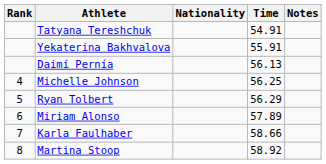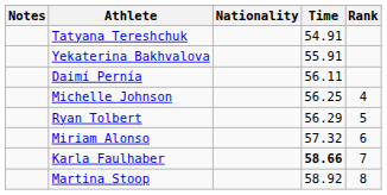columns swapped: Rank <-> Notes
Daimí Pernía | Time: 56.13 -> 56.11
Miriam Alonso | Time: 57.89 -> 57.32
Karla Faulhaber | Time: normal -> bold
